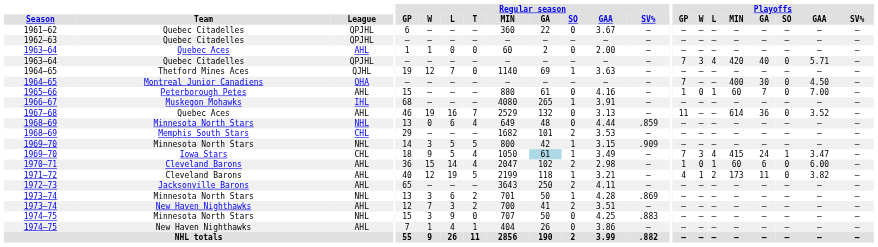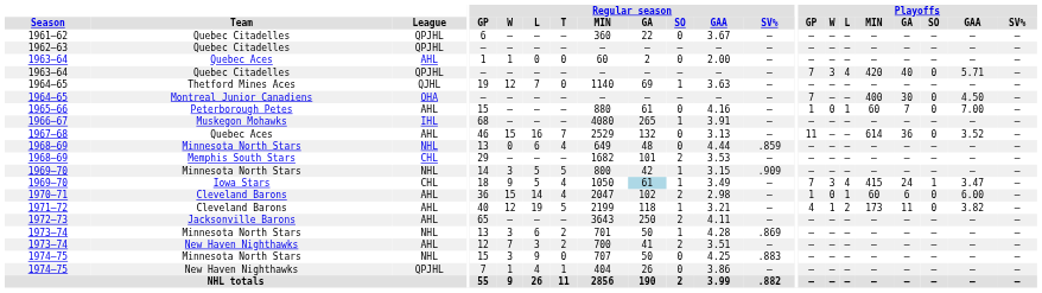1967–68 | Regular season / W: 19 -> 15
1974–75 / New Haven Nighthawks | League: AHL -> QPJHL
